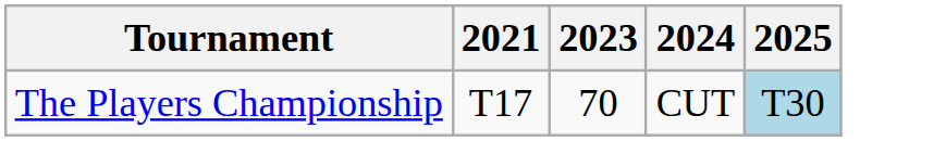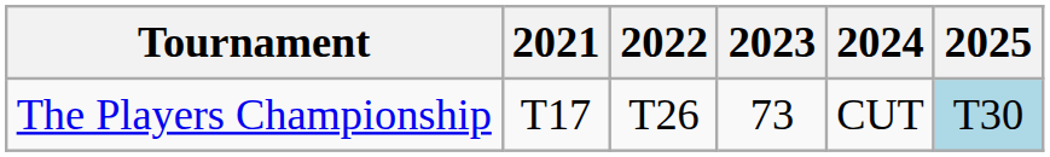+ column: 2022 | T26
The Players Championship | 2023: 70 -> 73
